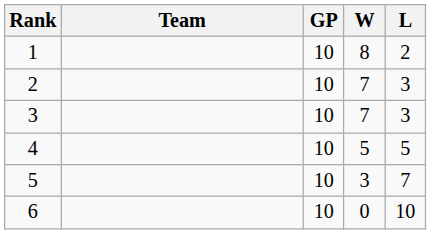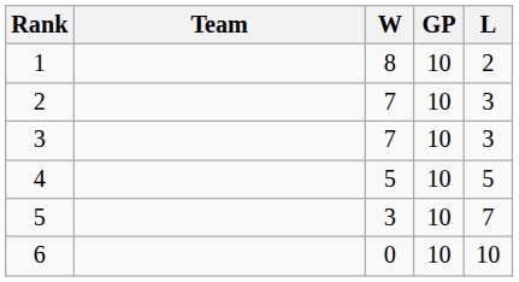columns swapped: GP <-> W
